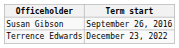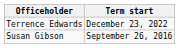rows swapped: Susan Gibson <-> Terrence Edwards
